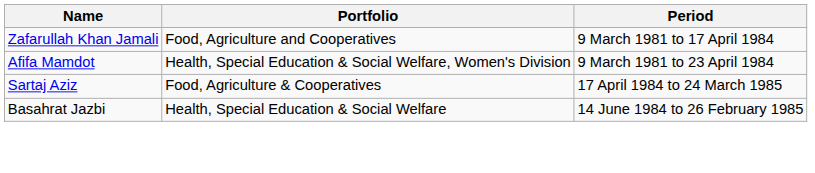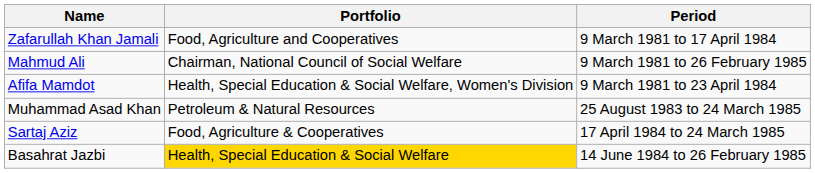+ row: Mahmud Ali | Chairman, National Council of Social Welfare | 9 March 1981 to 26 February 1985
+ row: Muhammad Asad Khan | Petroleum & Natural Resources | 25 August 1983 to 24 March 1985
Basahrat Jazbi | Portfolio: no background -> gold background
